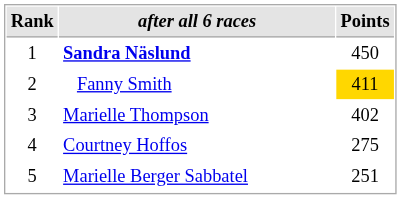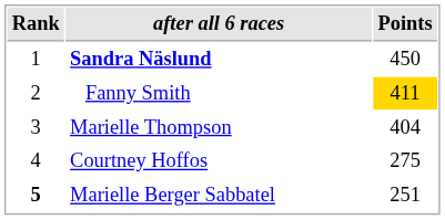Marielle Thompson | Points: 402 -> 404
Marielle Berger Sabbatel | Rank: normal -> bold
